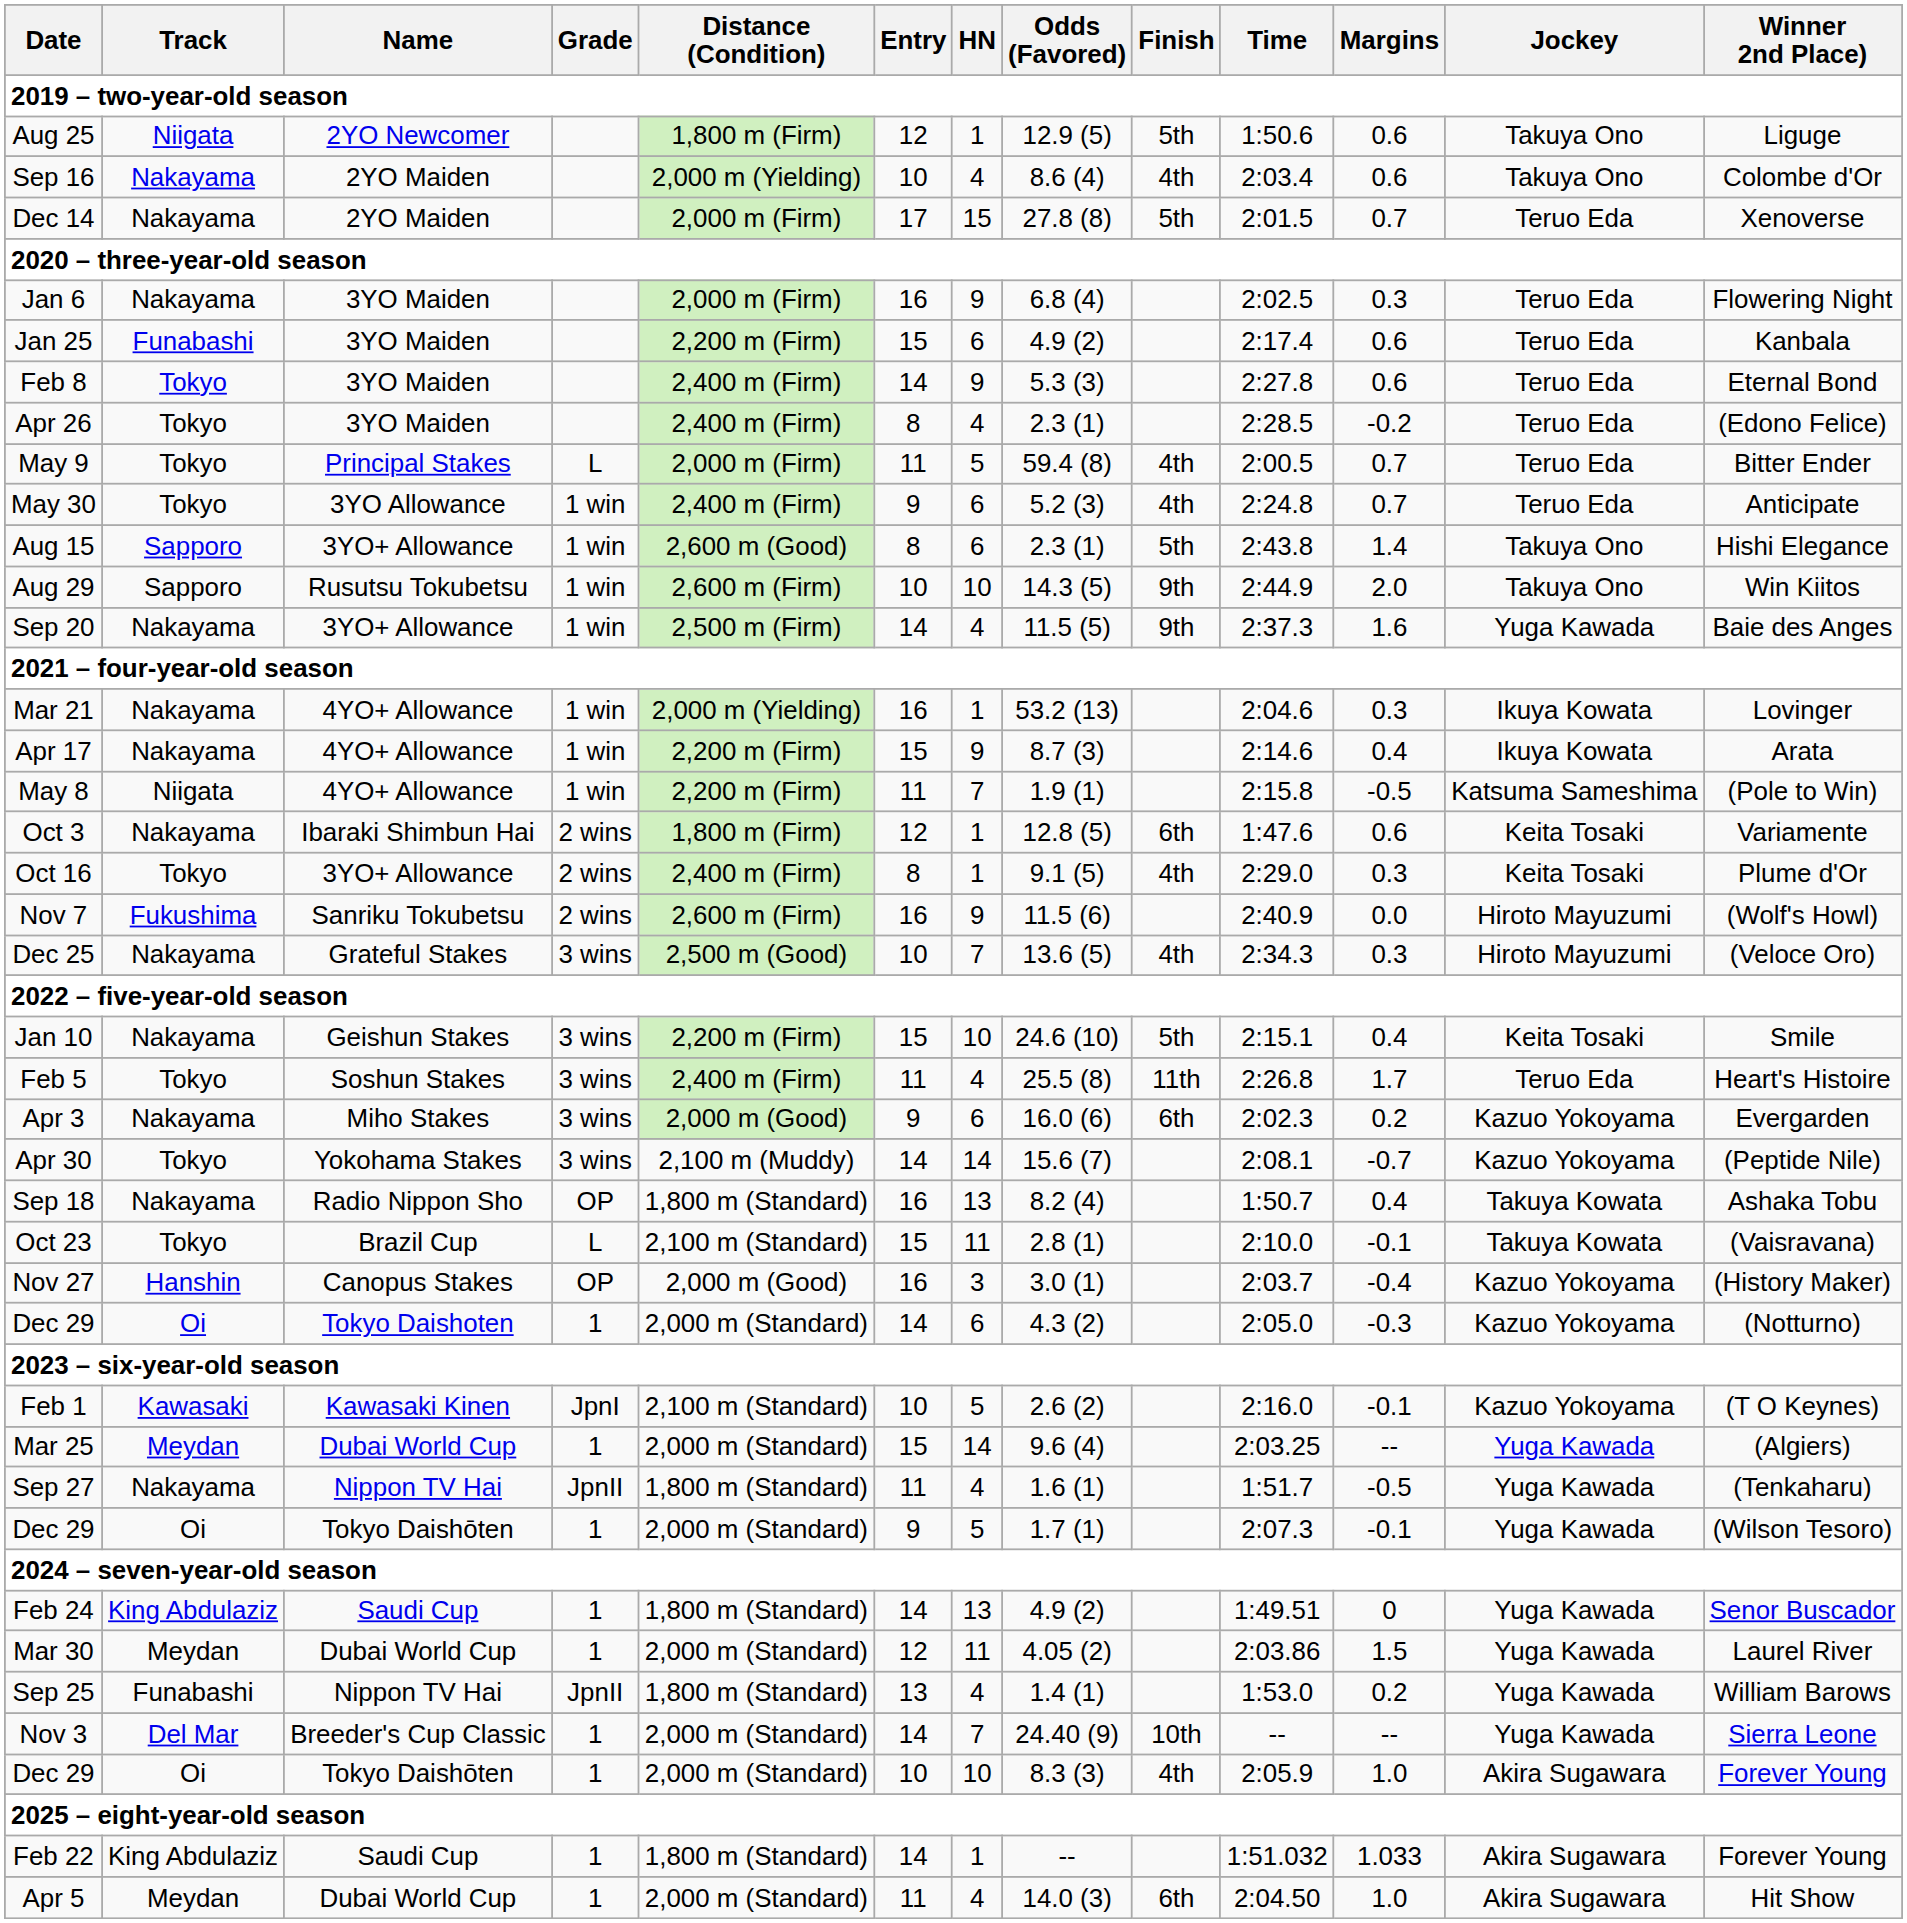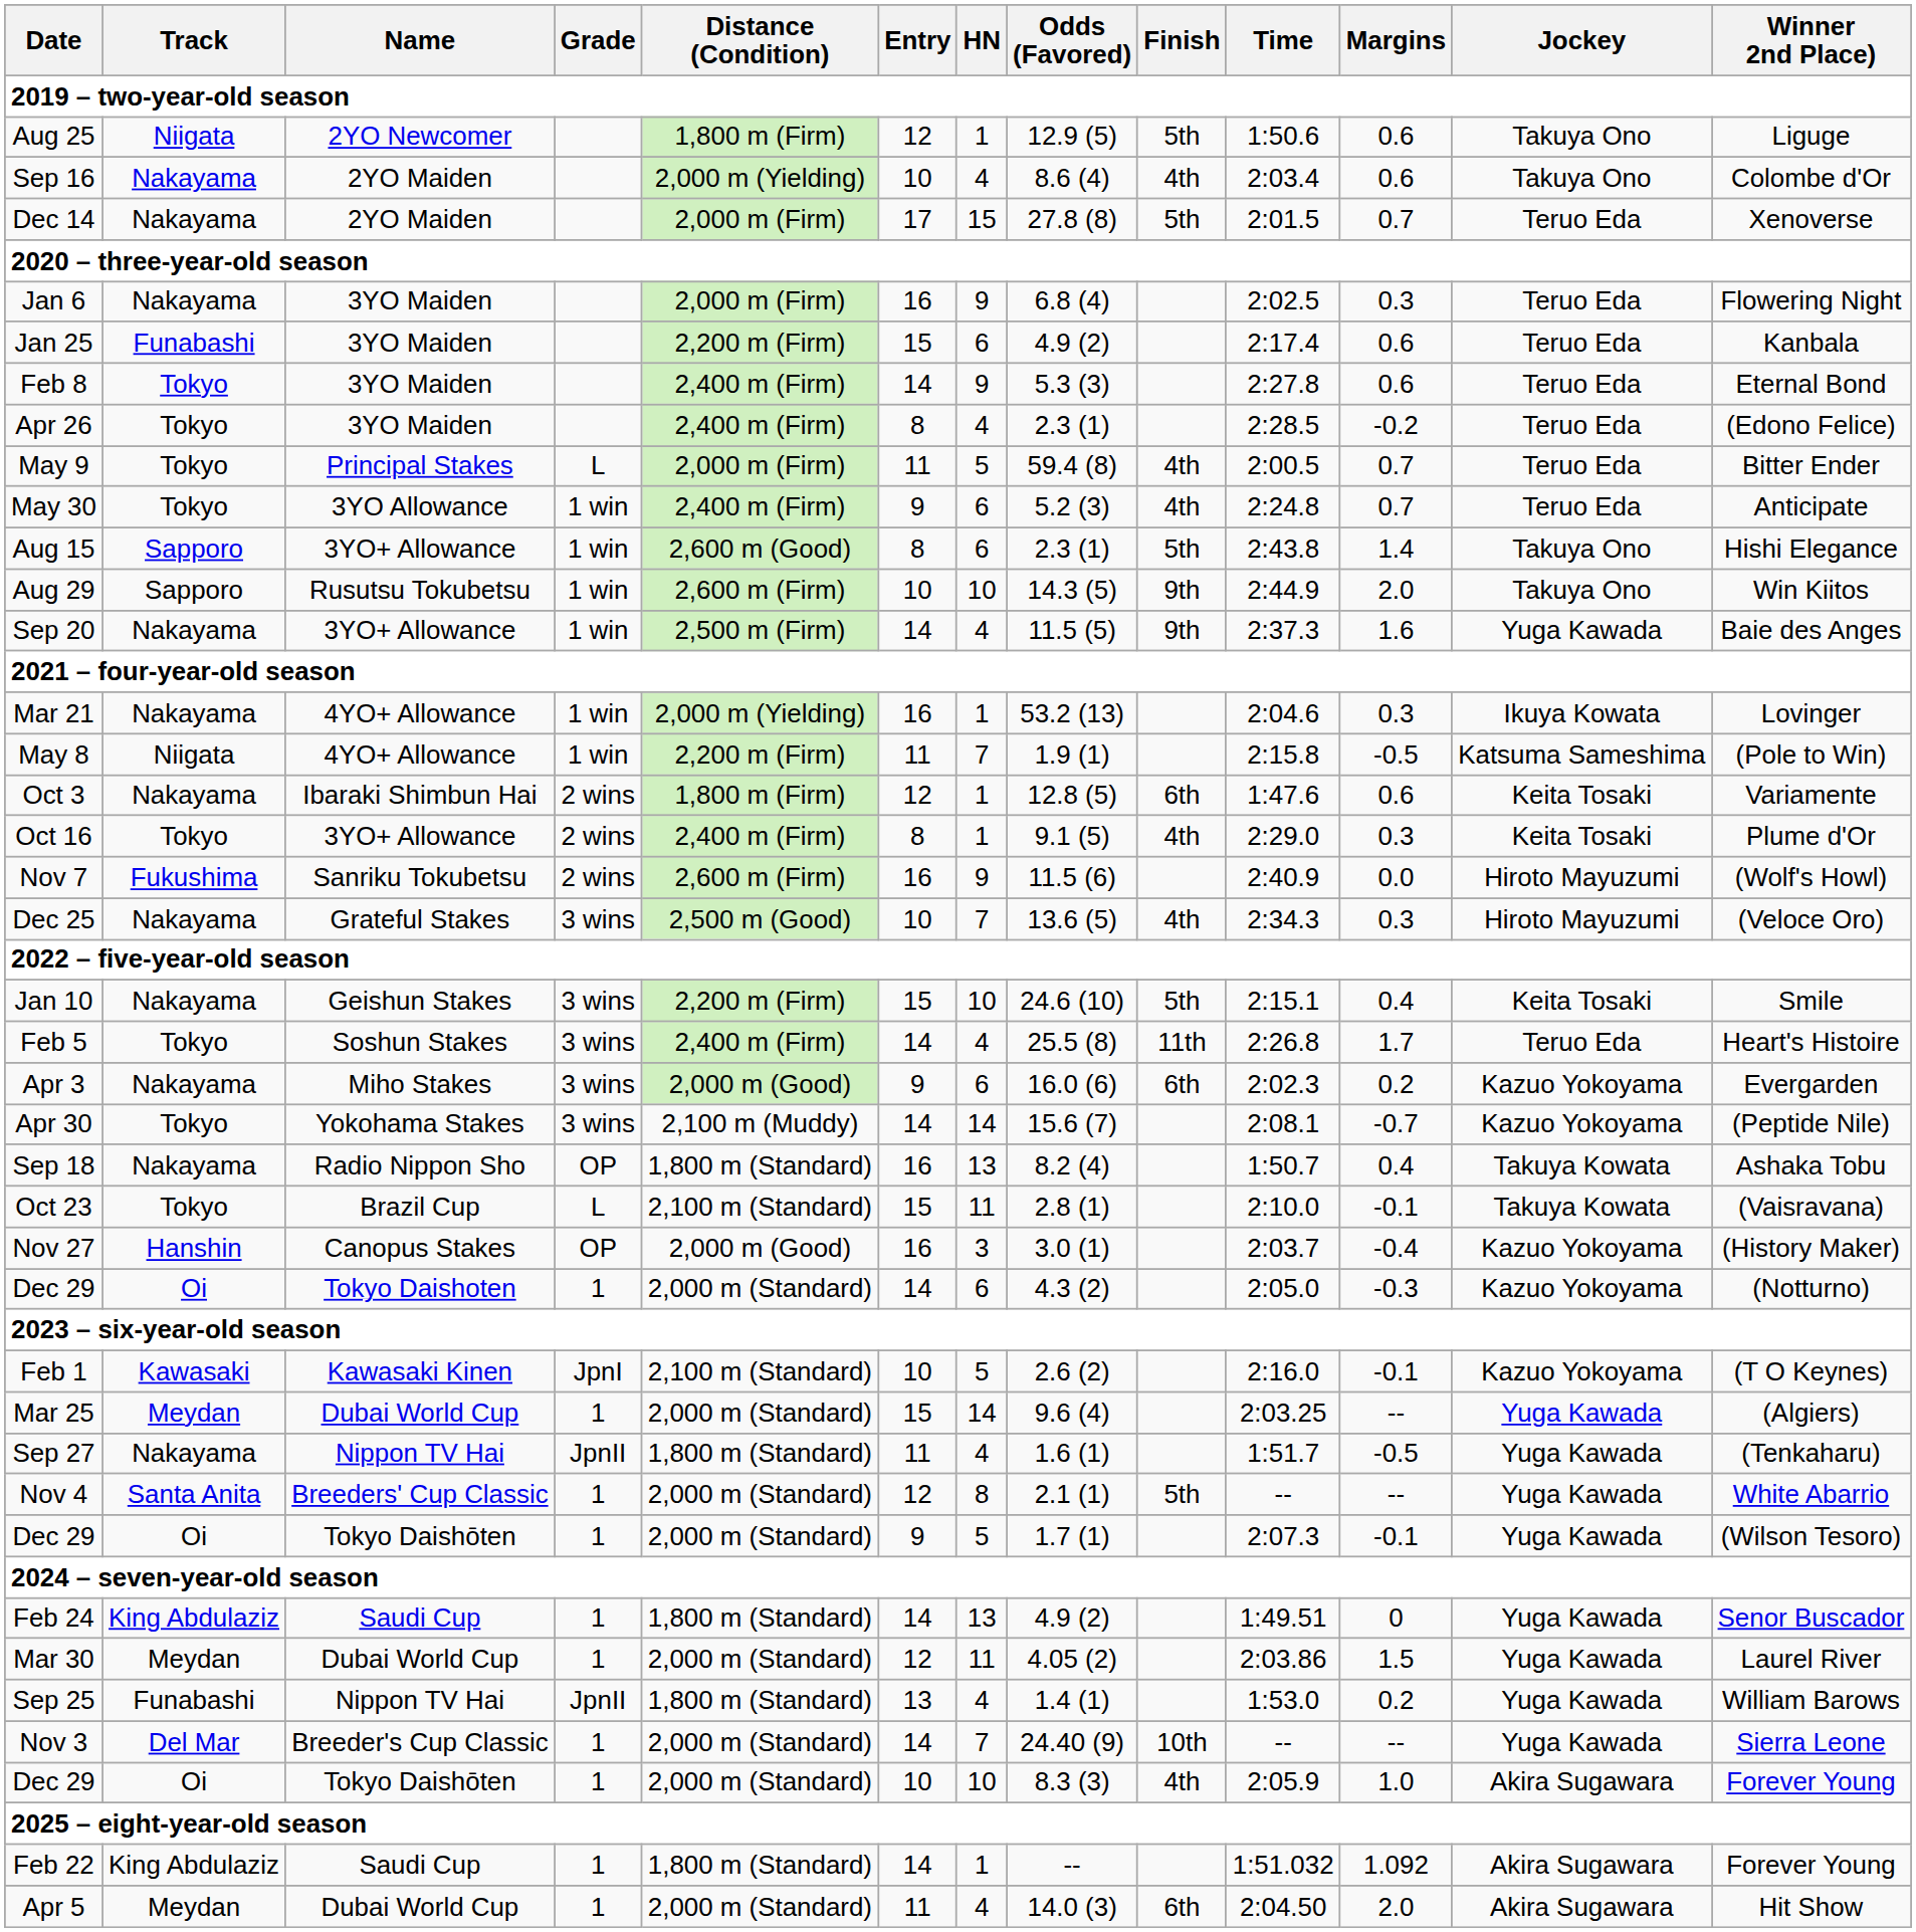- row: Apr 17 | Nakayama | 4YO+ Allowance | 1 win | 2,200 m (Firm) | 15 | 9 | 8.7 (3) | 2:14.6 | 0.4 | Ikuya Kowata | Arata
Feb 5 | Entry: 11 -> 14
+ row: Nov 4 | Santa Anita | Breeders' Cup Classic | 1 | 2,000 m (Standard) | 12 | 8 | 2.1 (1) | 5th | -- | -- | Yuga Kawada | White Abarrio
Feb 22 | Margins: 1.033 -> 1.092
Apr 5 | Margins: 1.0 -> 2.0
